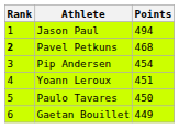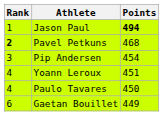Jason Paul | Points: normal -> bold
Paulo Tavares | Rank: 5 -> 4
